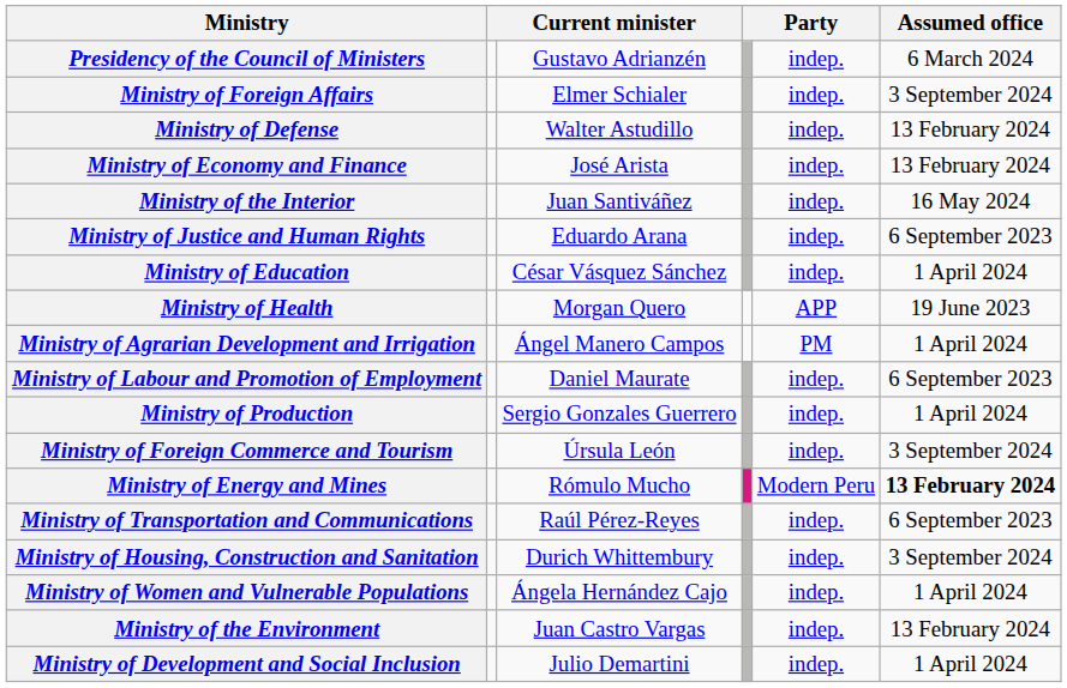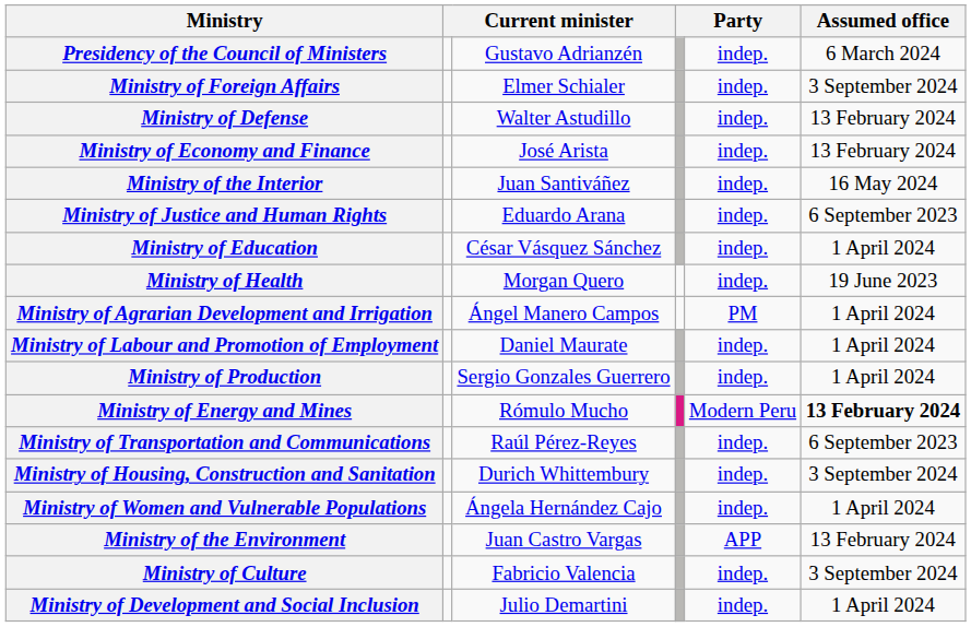Ministry of Health | column 5: APP -> indep.
Ministry of Labour and Promotion of Employment | Assumed office: 6 September 2023 -> 1 April 2024
- row: Ministry of Foreign Commerce and Tourism | Úrsula León | indep. | 3 September 2024
Ministry of the Environment | column 5: indep. -> APP
+ row: Ministry of Culture | Fabricio Valencia | indep. | 3 September 2024
